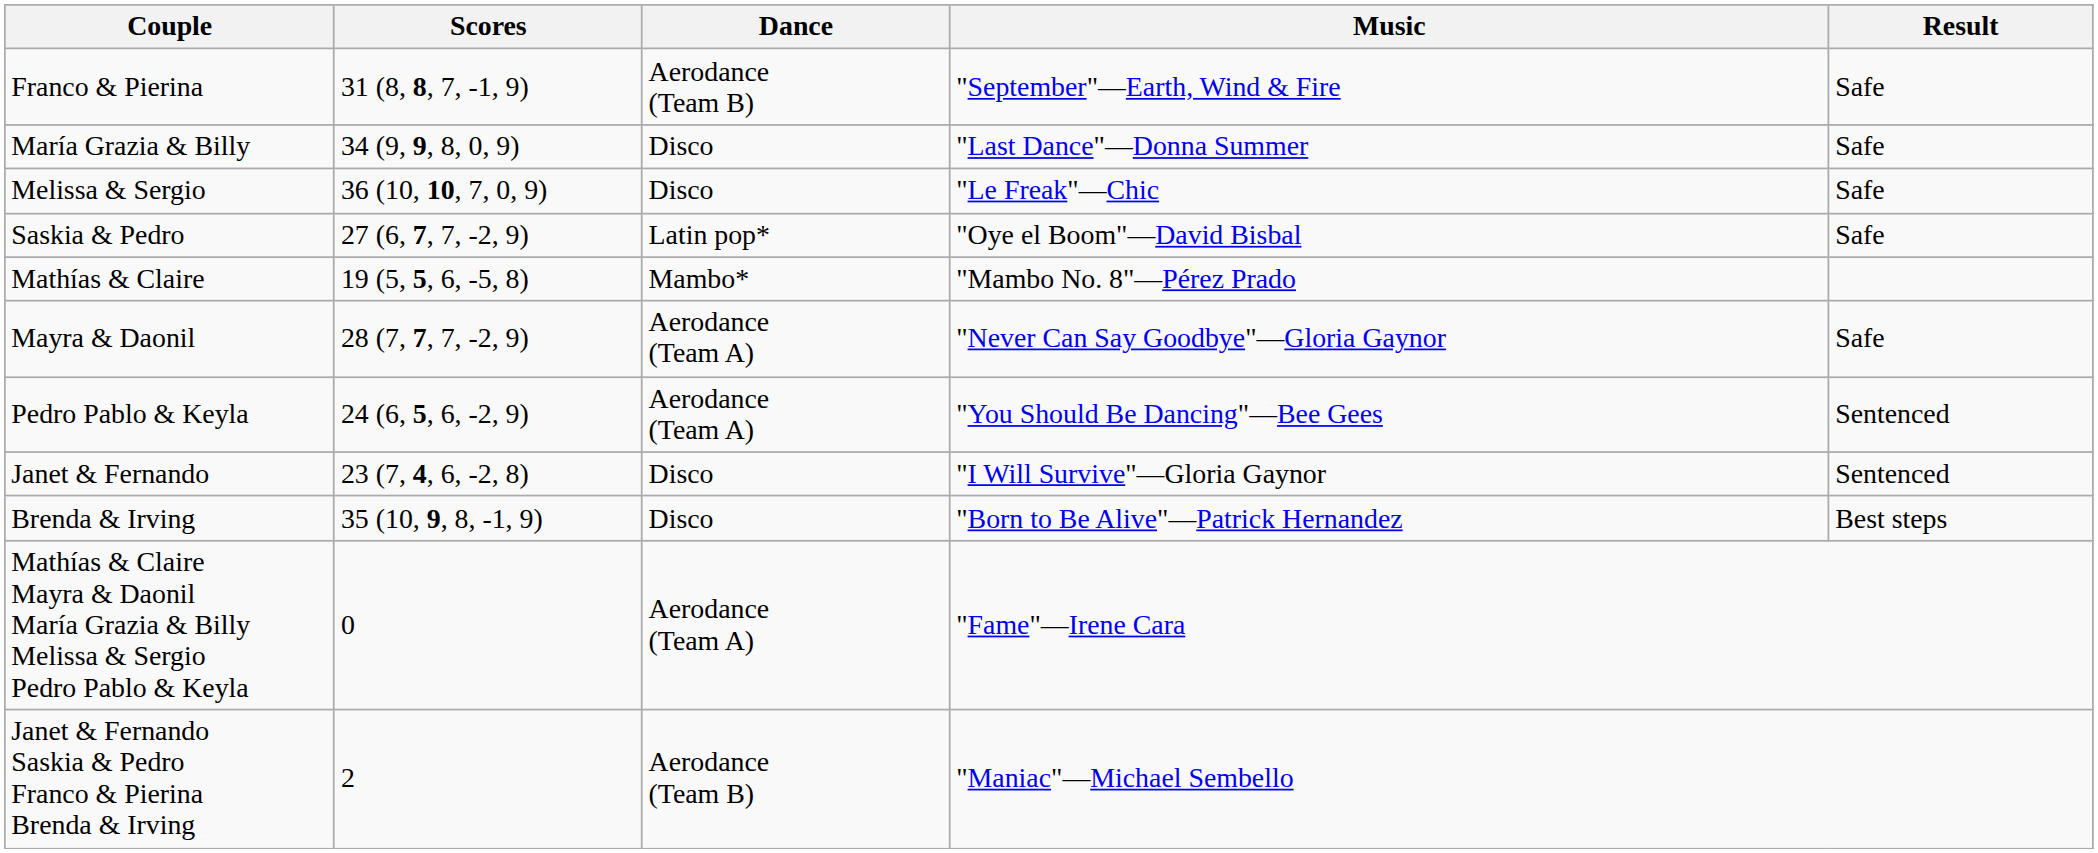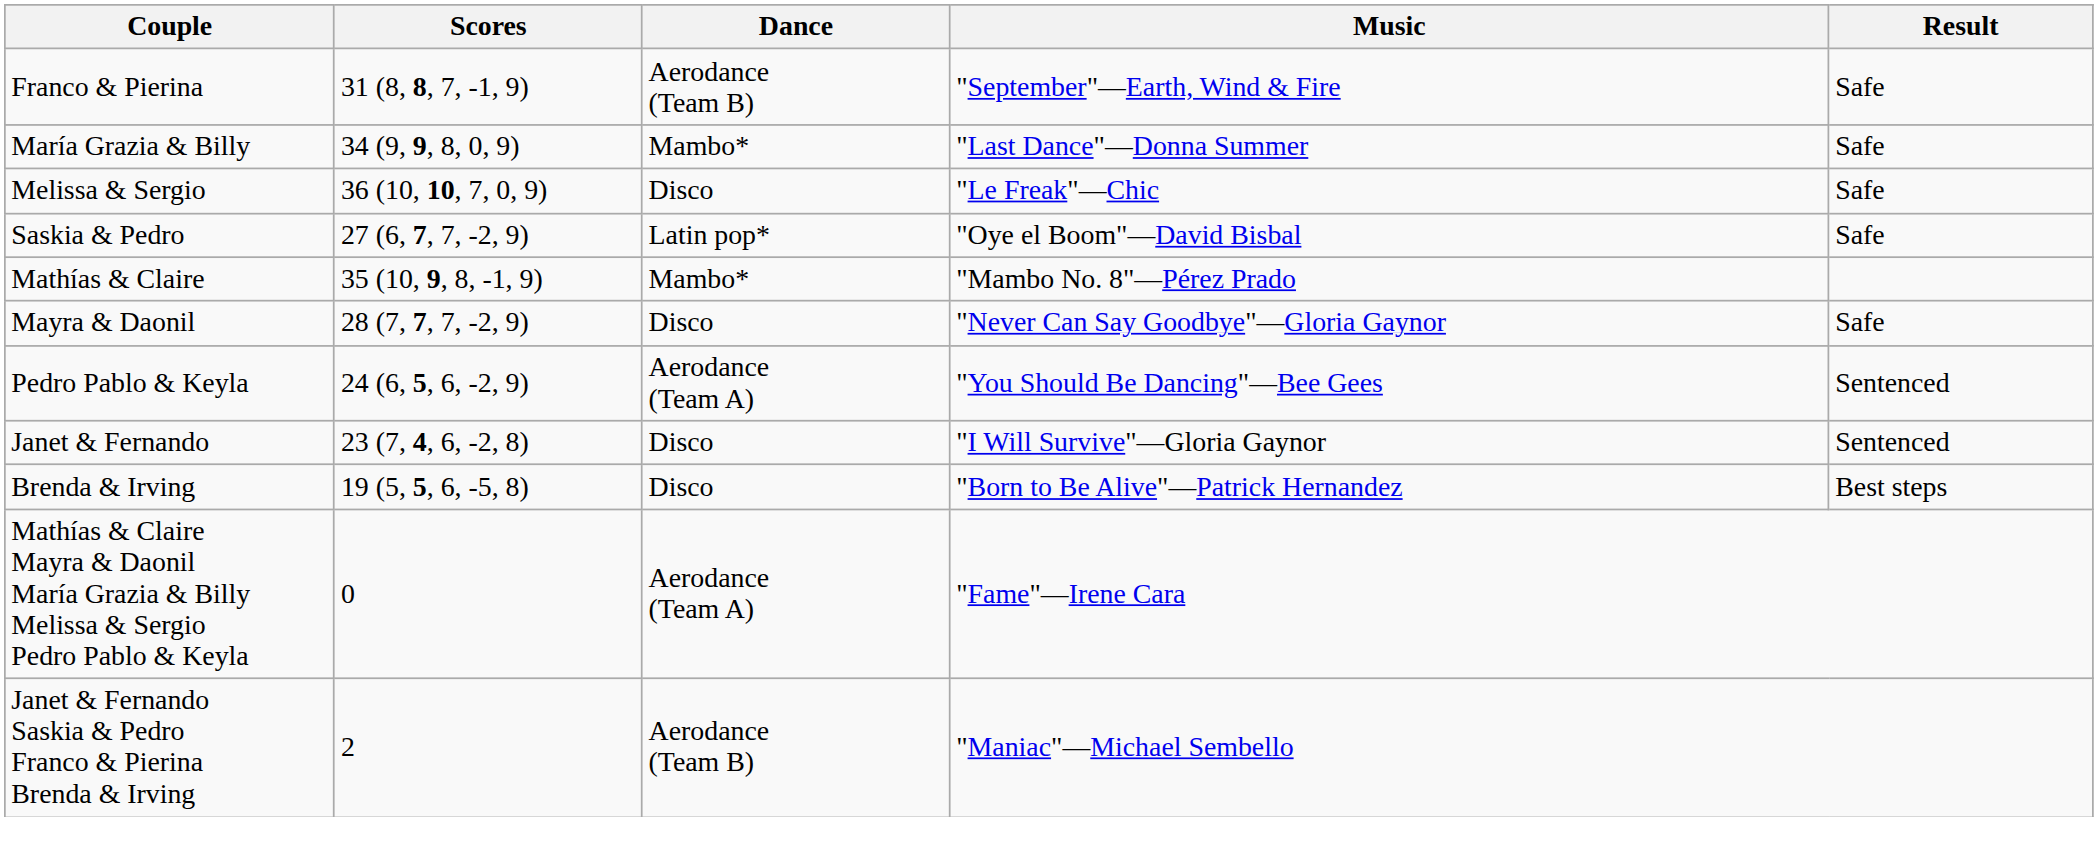María Grazia & Billy | Dance: Disco -> Mambo*
Mathías & Claire | Scores: 19 (5, 5, 6, -5, 8) -> 35 (10, 9, 8, -1, 9)
Mayra & Daonil | Dance: Aerodance (Team A) -> Disco
Brenda & Irving | Scores: 35 (10, 9, 8, -1, 9) -> 19 (5, 5, 6, -5, 8)
